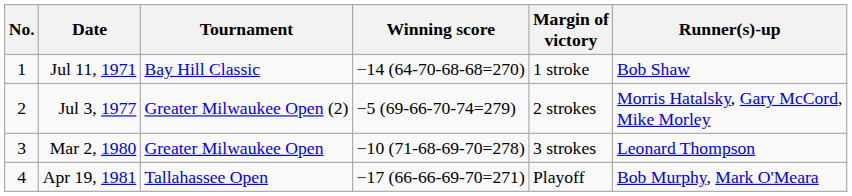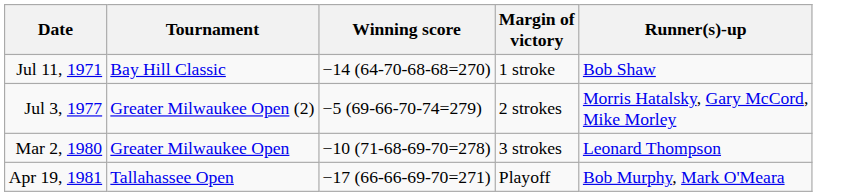- column: No. | 1 | 2 | 3 | 4
